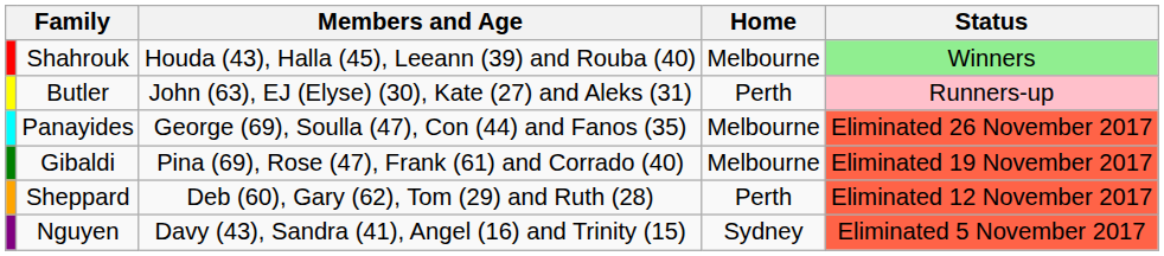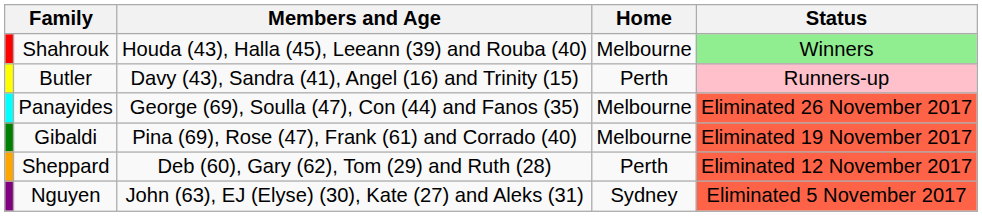Butler | Members and Age: John (63), EJ (Elyse) (30), Kate (27) and Aleks (31) -> Davy (43), Sandra (41), Angel (16) and Trinity (15)
Nguyen | Members and Age: Davy (43), Sandra (41), Angel (16) and Trinity (15) -> John (63), EJ (Elyse) (30), Kate (27) and Aleks (31)
